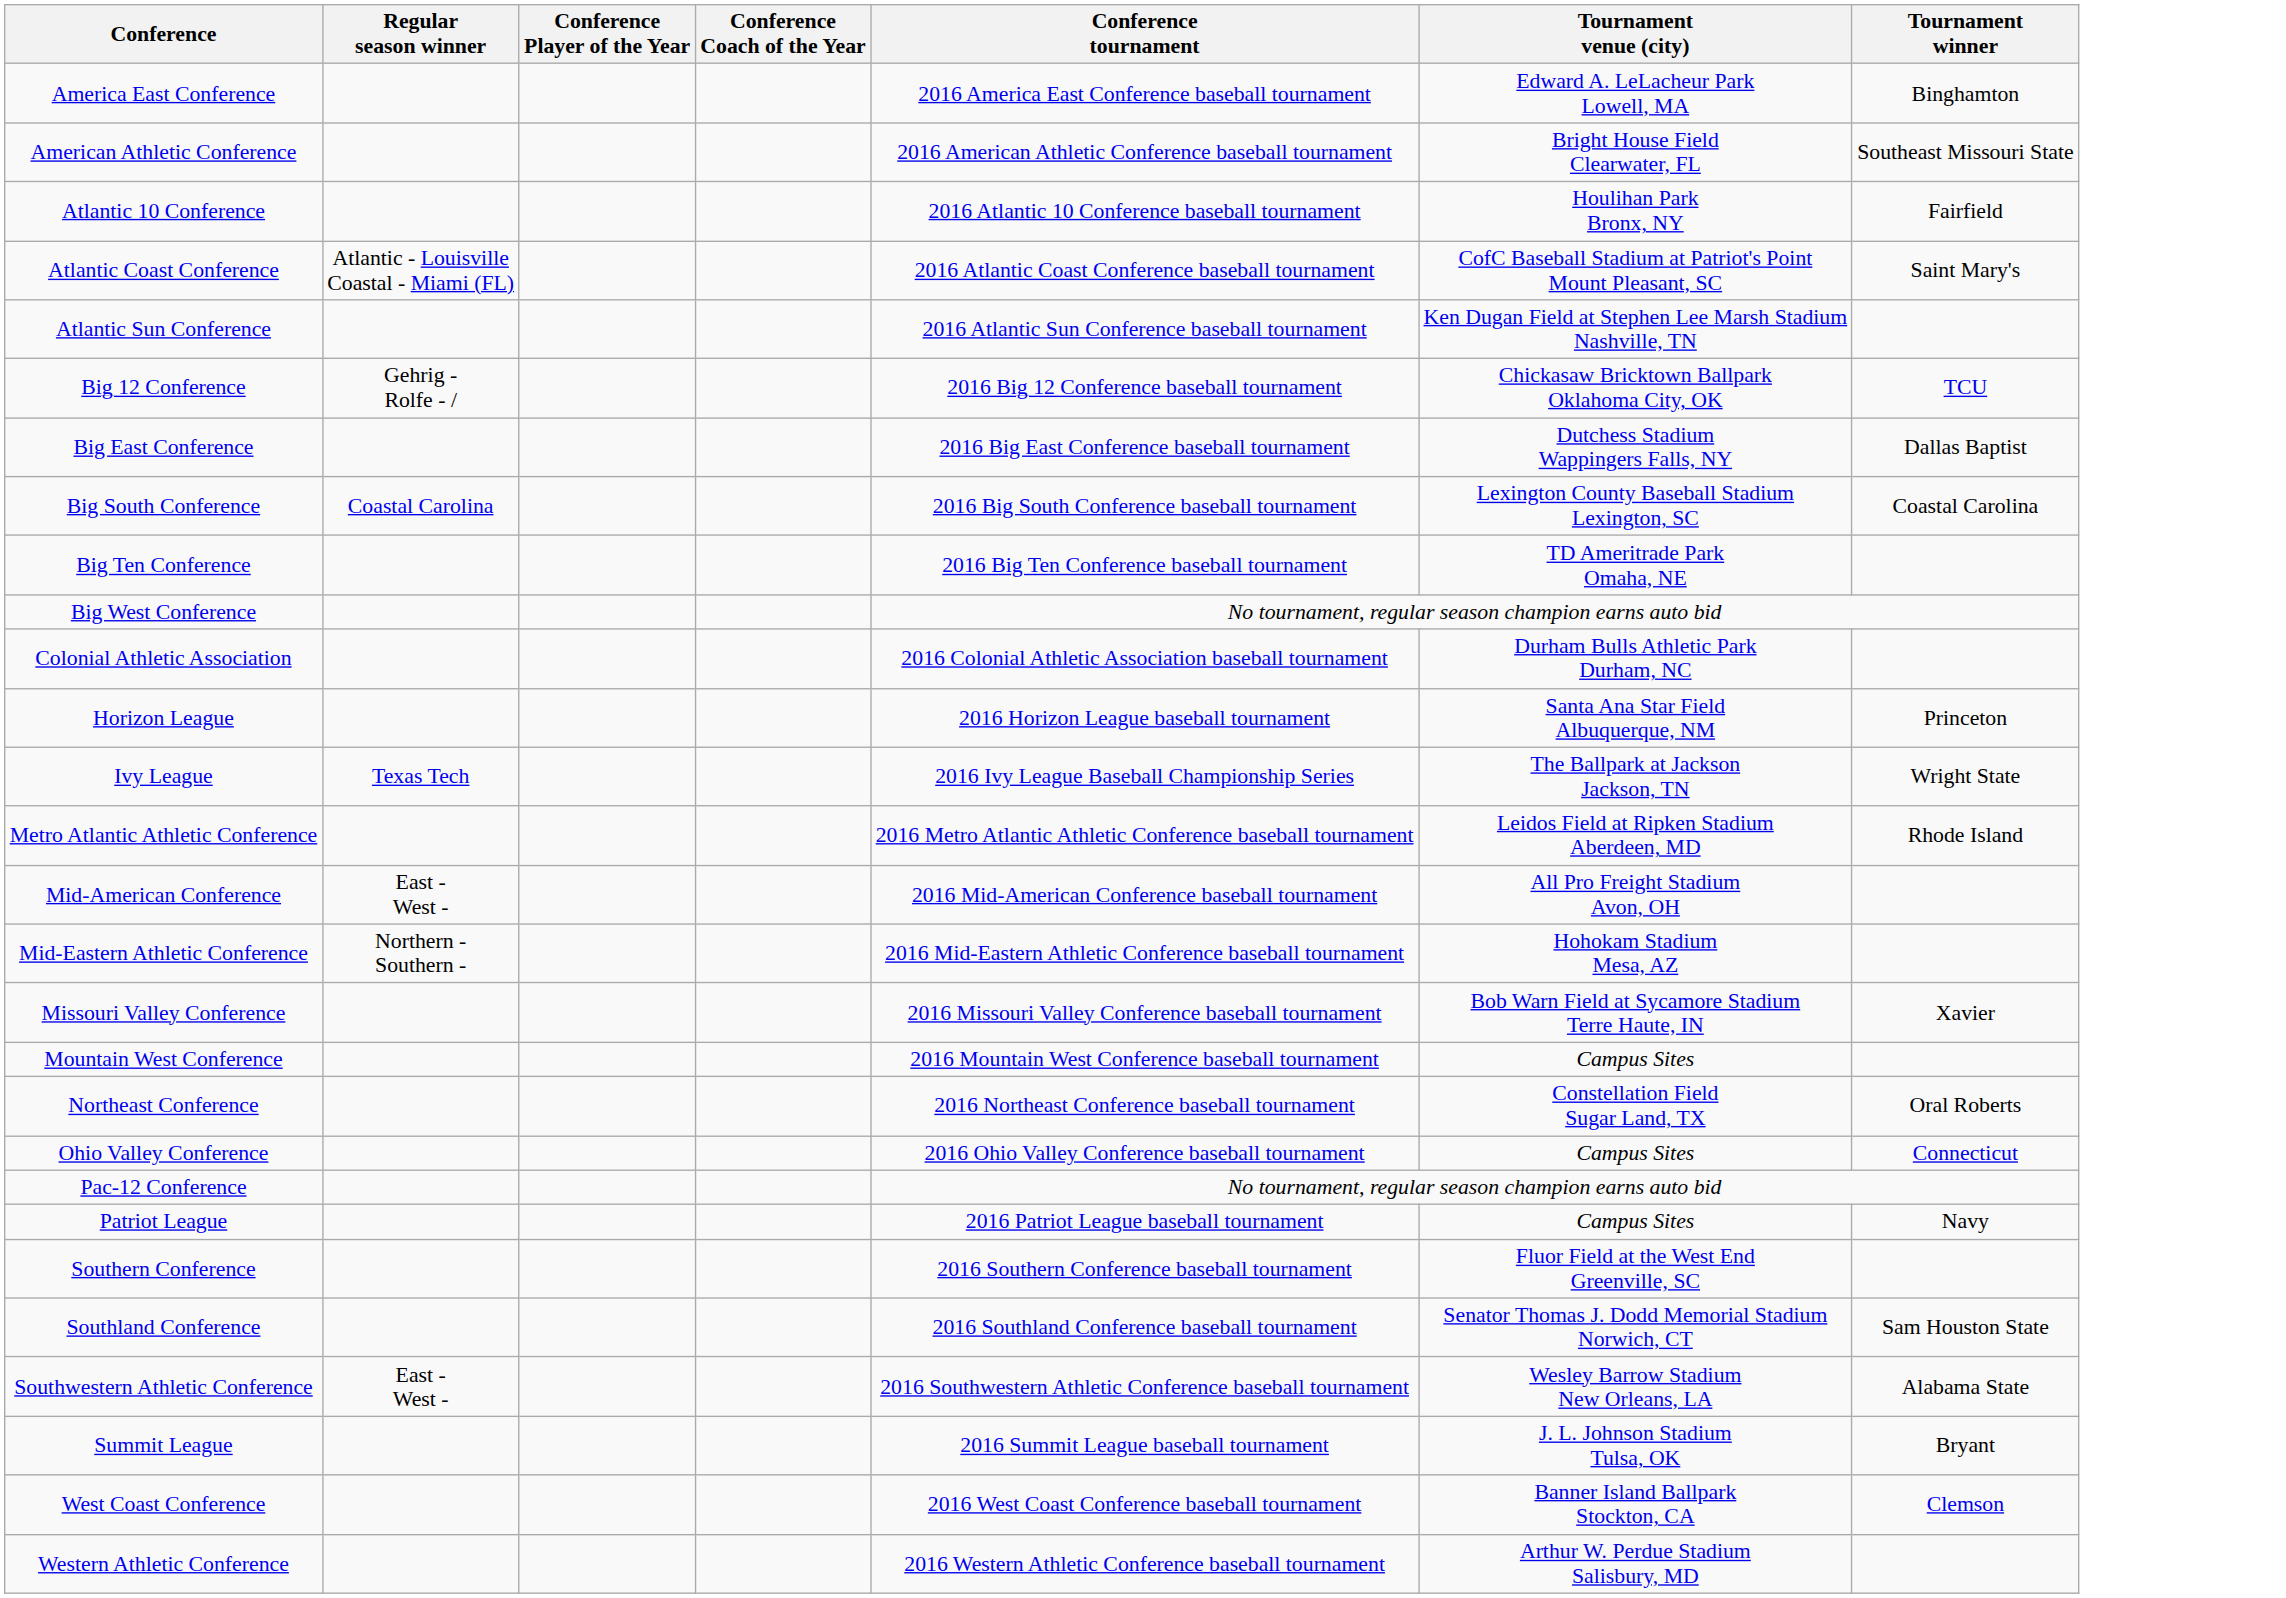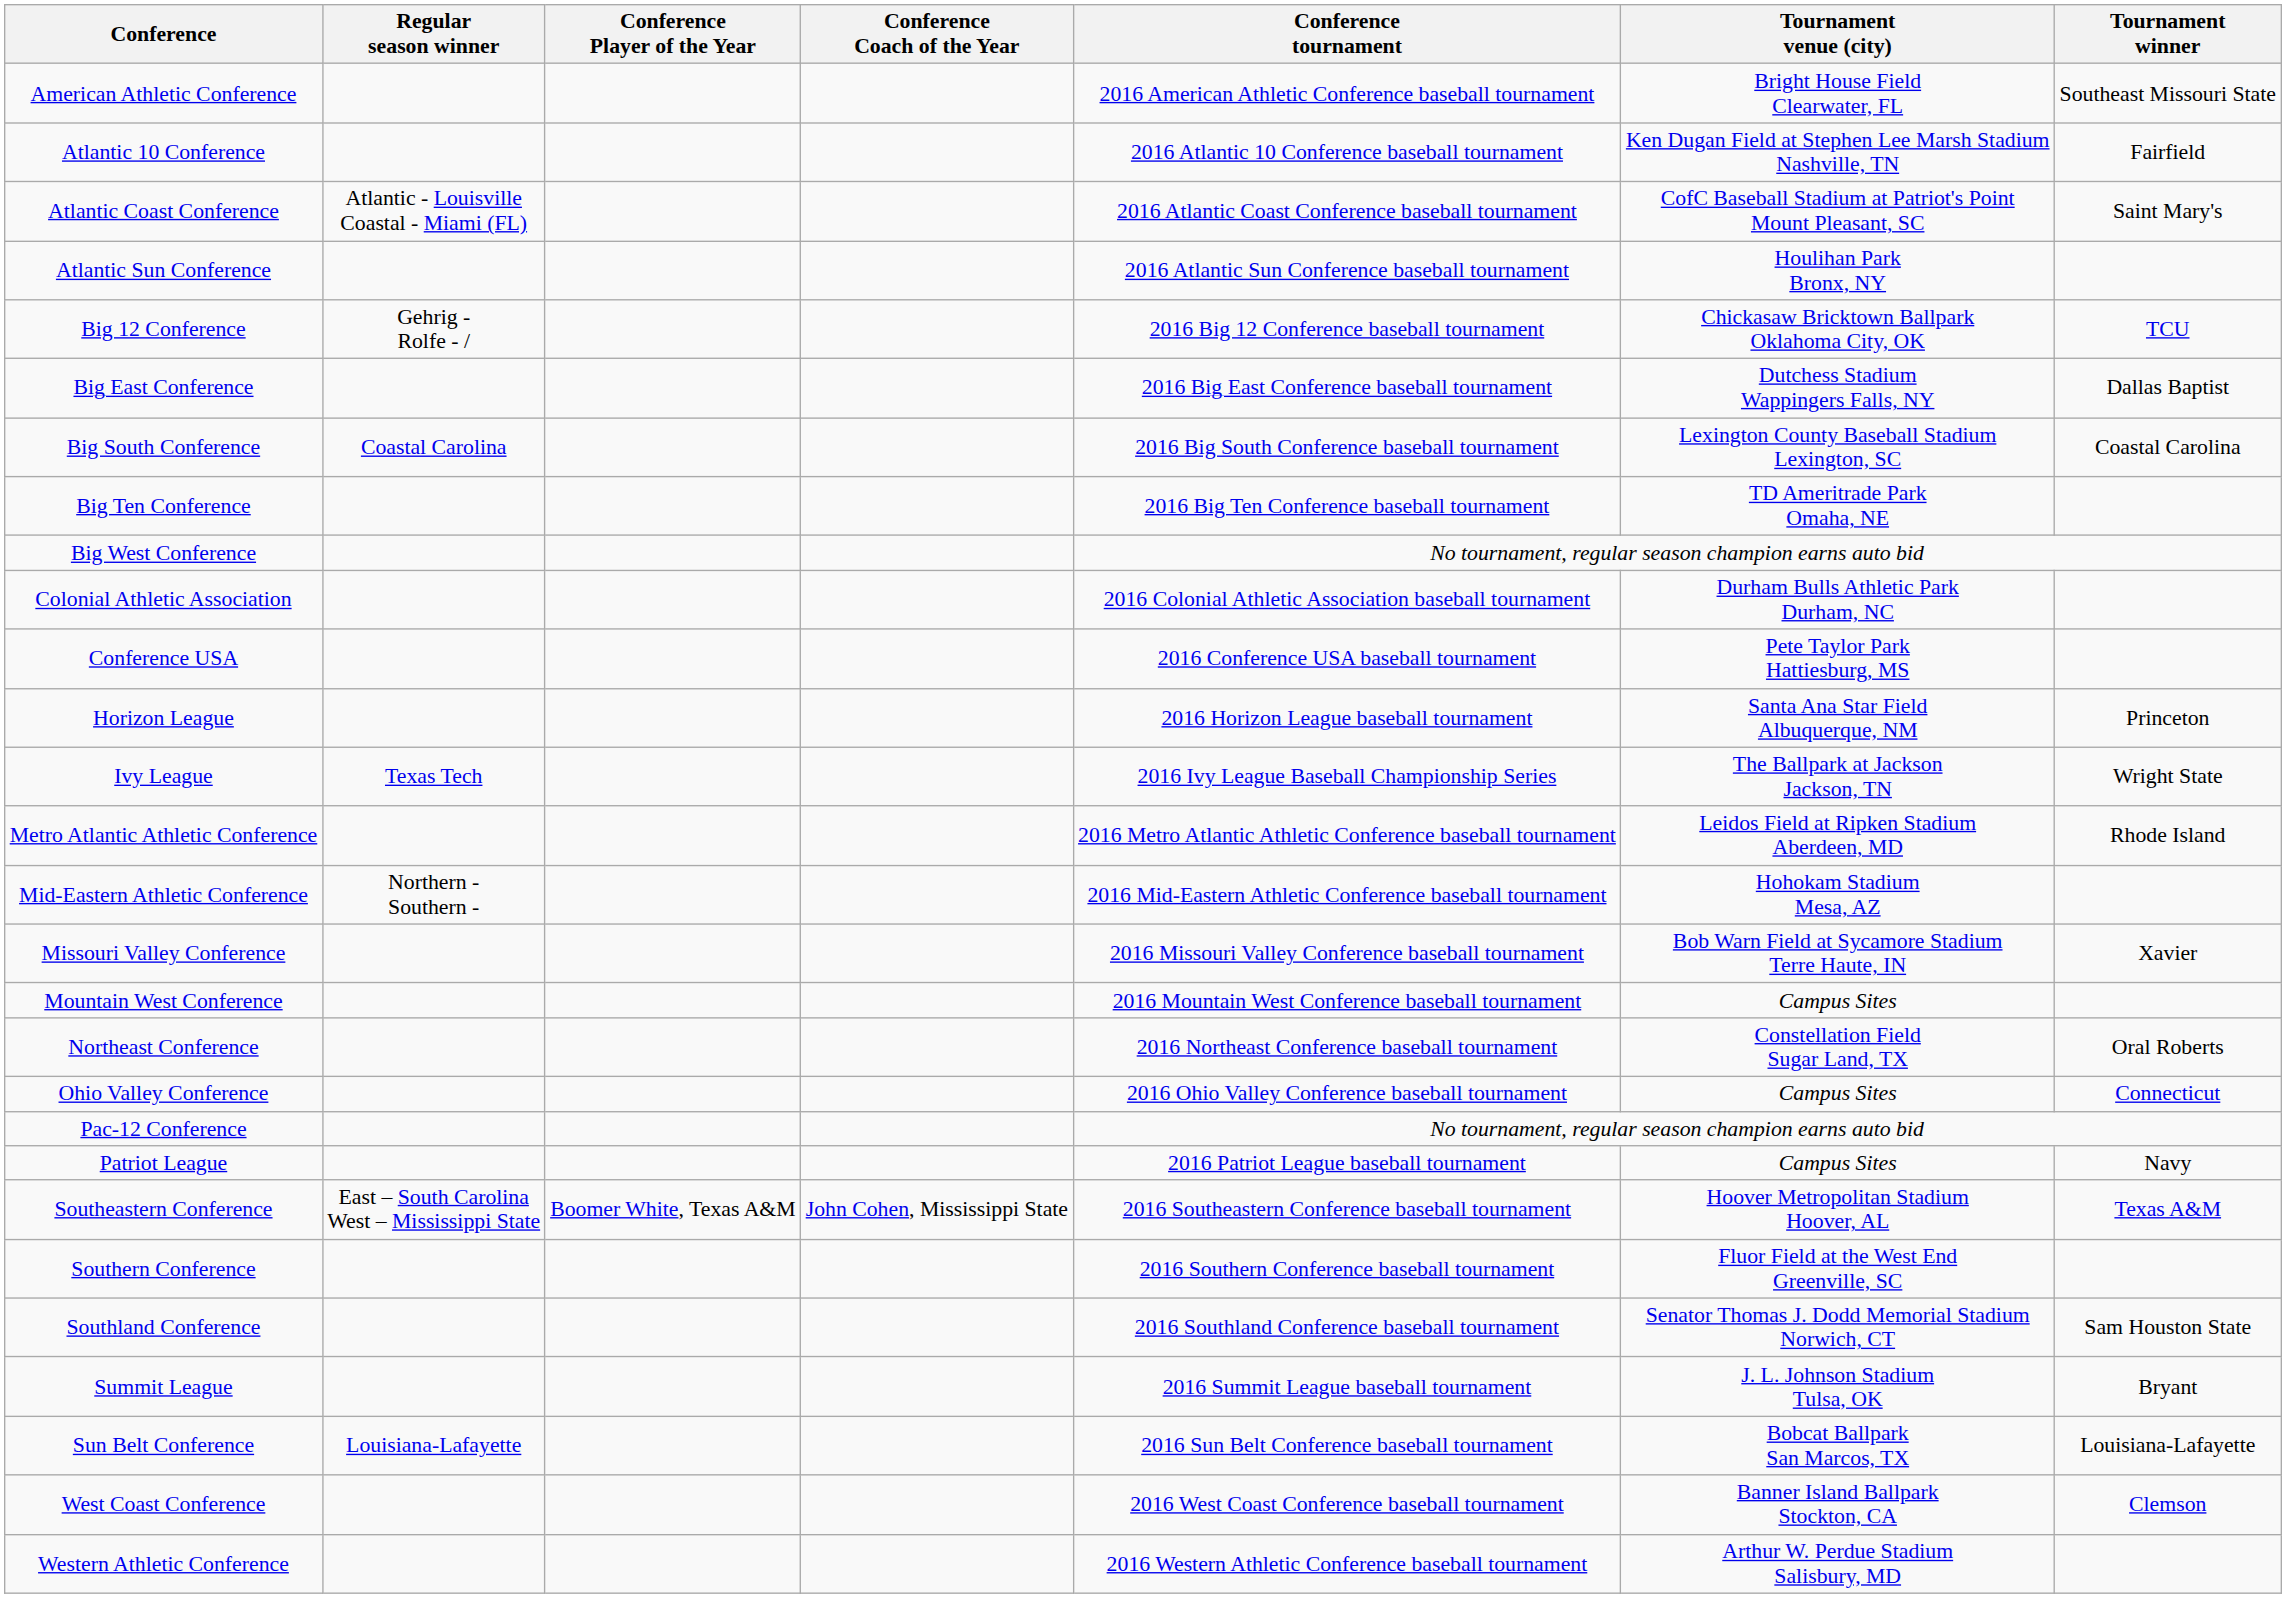- row: America East Conference | 2016 America East Conference baseball tournament | Edward A. LeLacheur Park Lowell, MA | Binghamton
Atlantic 10 Conference | Tournament venue (city): Houlihan Park Bronx, NY -> Ken Dugan Field at Stephen Lee Marsh Stadium Nashville, TN
Atlantic Sun Conference | Tournament venue (city): Ken Dugan Field at Stephen Lee Marsh Stadium Nashville, TN -> Houlihan Park Bronx, NY
+ row: Conference USA | 2016 Conference USA baseball tournament | Pete Taylor Park Hattiesburg, MS
- row: Mid-American Conference | East - West - | 2016 Mid-American Conference baseball tournament | All Pro Freight Stadium Avon, OH
+ row: Southeastern Conference | East – South Carolina West – Mississippi State | Boomer White, Texas A&M | John Cohen, Mississippi State | 2016 Southeastern Conference baseball tournament | Hoover Metropolitan Stadium Hoover, AL | Texas A&M
- row: Southwestern Athletic Conference | East - West - | 2016 Southwestern Athletic Conference baseball tournament | Wesley Barrow Stadium New Orleans, LA | Alabama State
+ row: Sun Belt Conference | Louisiana-Lafayette | 2016 Sun Belt Conference baseball tournament | Bobcat Ballpark San Marcos, TX | Louisiana-Lafayette
